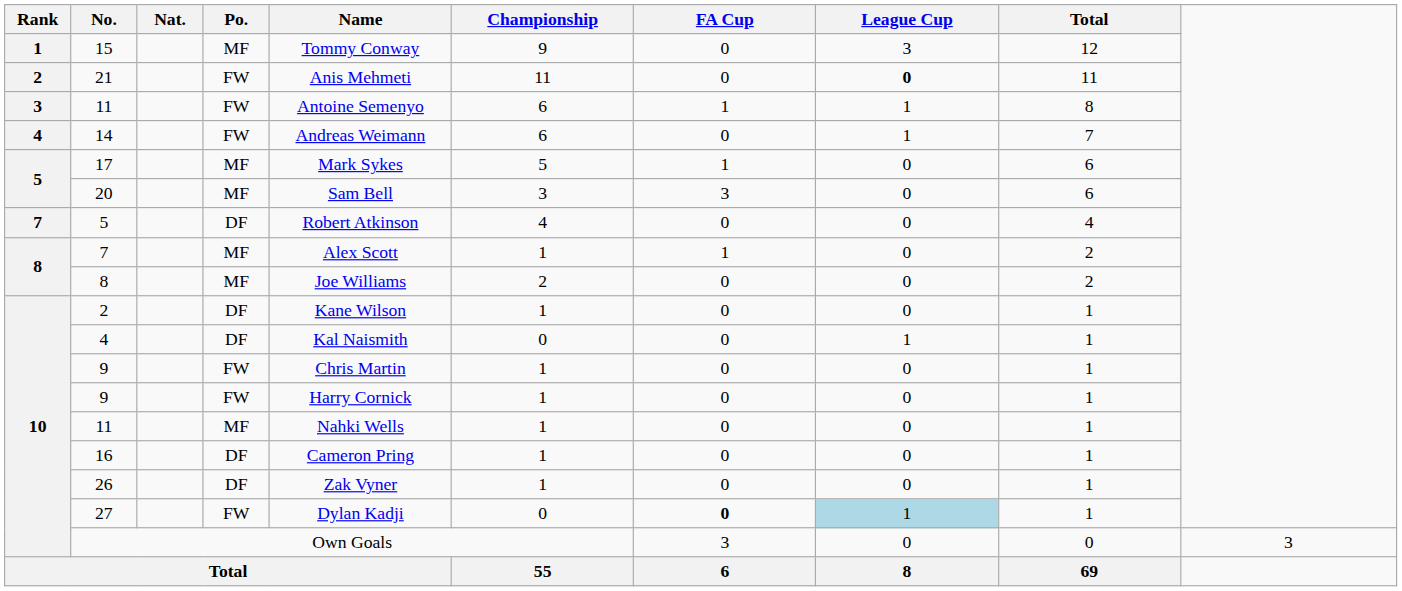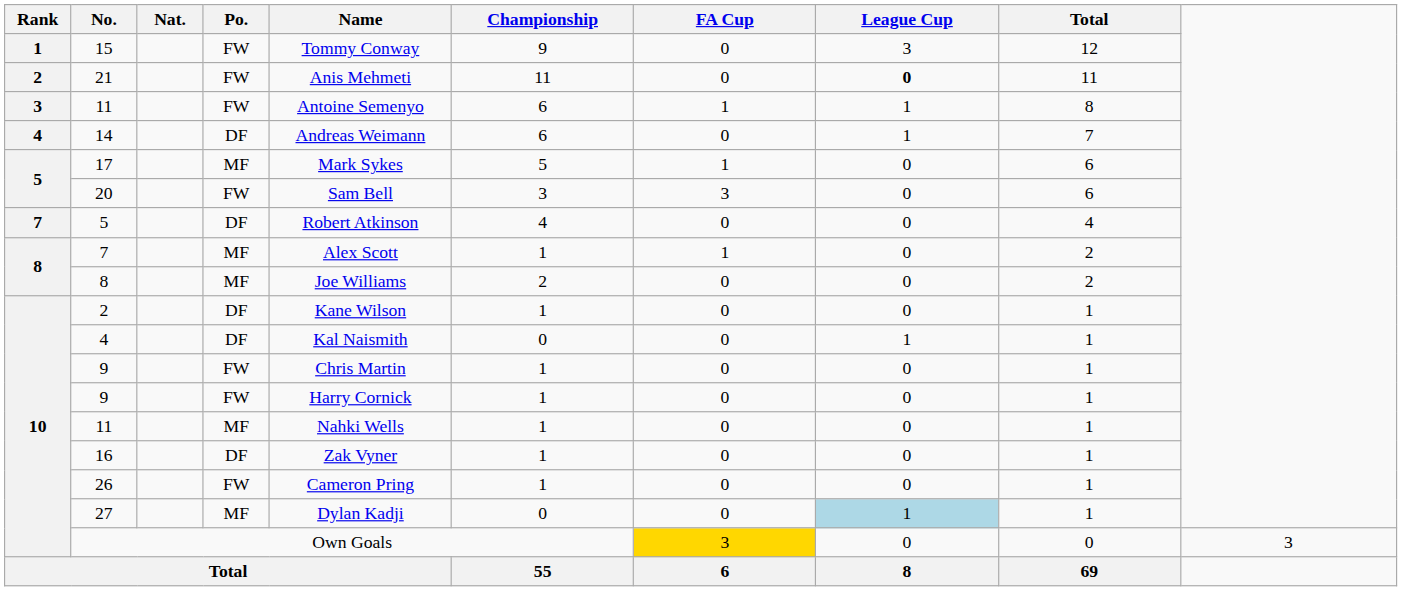15 | Po.: MF -> FW
14 | Po.: FW -> DF
20 | Po.: MF -> FW
16 | Name: Cameron Pring -> Zak Vyner
26 | Po.: DF -> FW
26 | Name: Zak Vyner -> Cameron Pring
27 | Po.: FW -> MF
27 | FA Cup: bold -> normal
Own Goals | FA Cup: no background -> gold background
